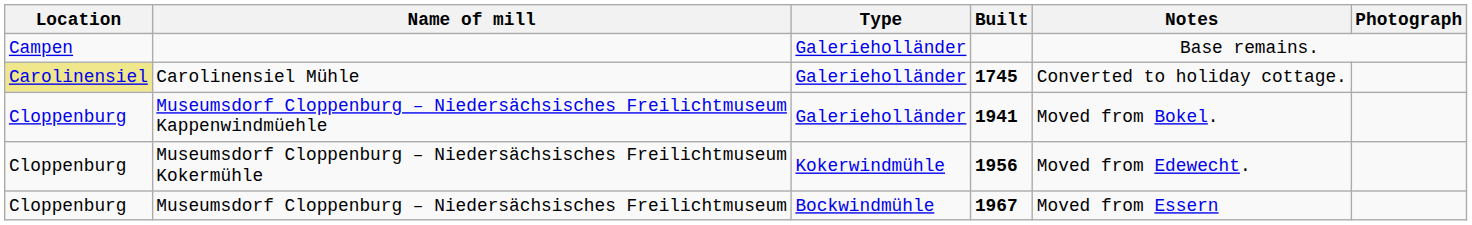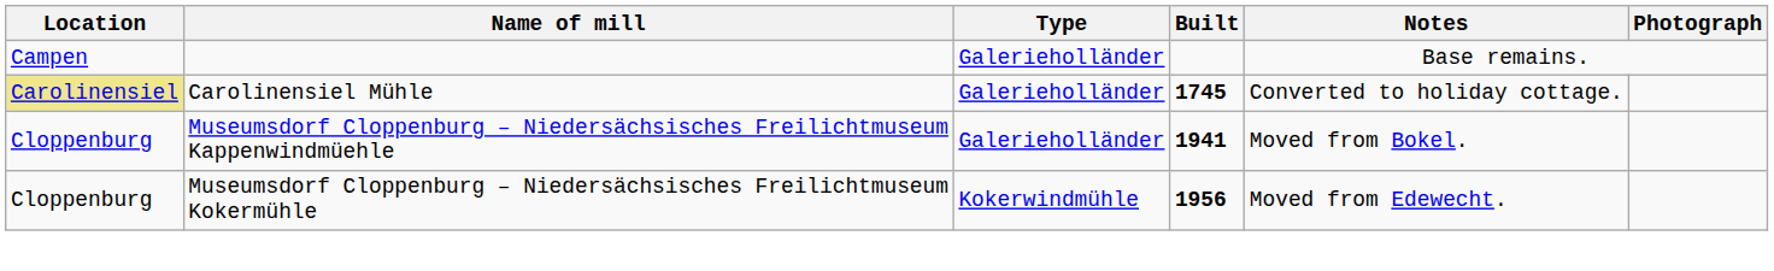- row: Cloppenburg | Museumsdorf Cloppenburg – Niedersächsisches Freilichtmuseum | Bockwindmühle | 1967 | Moved from Essern
